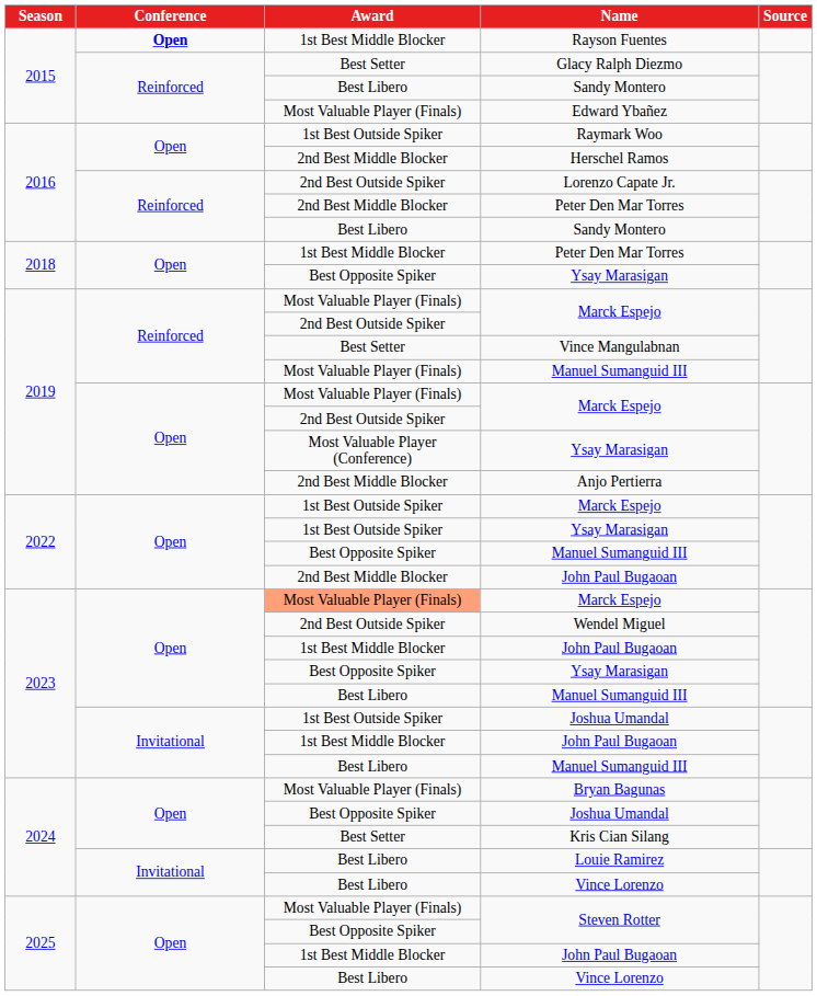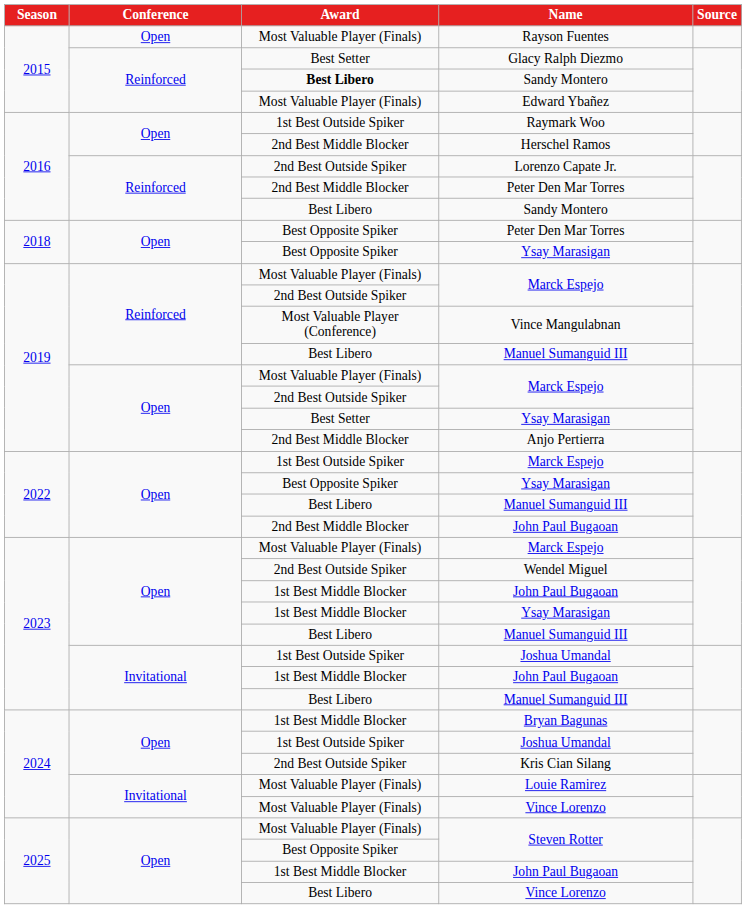Rayson Fuentes | Conference: bold -> normal
Rayson Fuentes | Award: 1st Best Middle Blocker -> Most Valuable Player (Finals)
2015 / Sandy Montero | Award: normal -> bold
2018 / Peter Den Mar Torres | Award: 1st Best Middle Blocker -> Best Opposite Spiker
Vince Mangulabnan | Award: Best Setter -> Most Valuable Player (Conference)
2019 / Manuel Sumanguid III | Award: Most Valuable Player (Finals) -> Best Libero
2019 / Ysay Marasigan | Award: Most Valuable Player (Conference) -> Best Setter
2022 / Ysay Marasigan | Award: 1st Best Outside Spiker -> Best Opposite Spiker
2022 / Manuel Sumanguid III | Award: Best Opposite Spiker -> Best Libero
2023 / Marck Espejo | Award: lightsalmon background -> no background
2023 / Ysay Marasigan | Award: Best Opposite Spiker -> 1st Best Middle Blocker
Bryan Bagunas | Award: Most Valuable Player (Finals) -> 1st Best Middle Blocker
2024 / Joshua Umandal | Award: Best Opposite Spiker -> 1st Best Outside Spiker
Kris Cian Silang | Award: Best Setter -> 2nd Best Outside Spiker
Louie Ramirez | Award: Best Libero -> Most Valuable Player (Finals)
2024 / Vince Lorenzo | Award: Best Libero -> Most Valuable Player (Finals)
